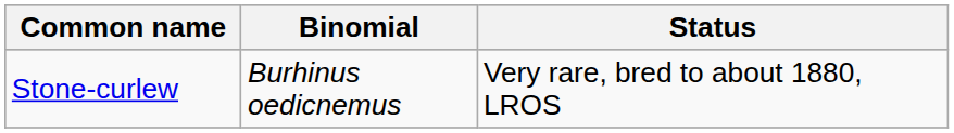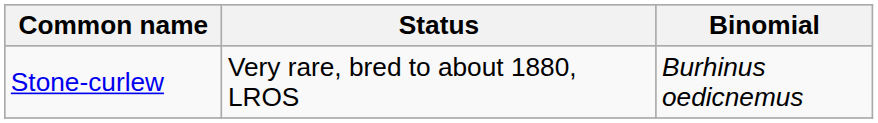columns swapped: Binomial <-> Status
